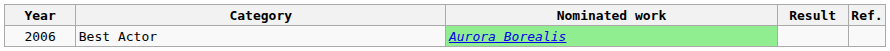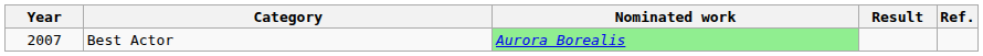Best Actor | Year: 2006 -> 2007
